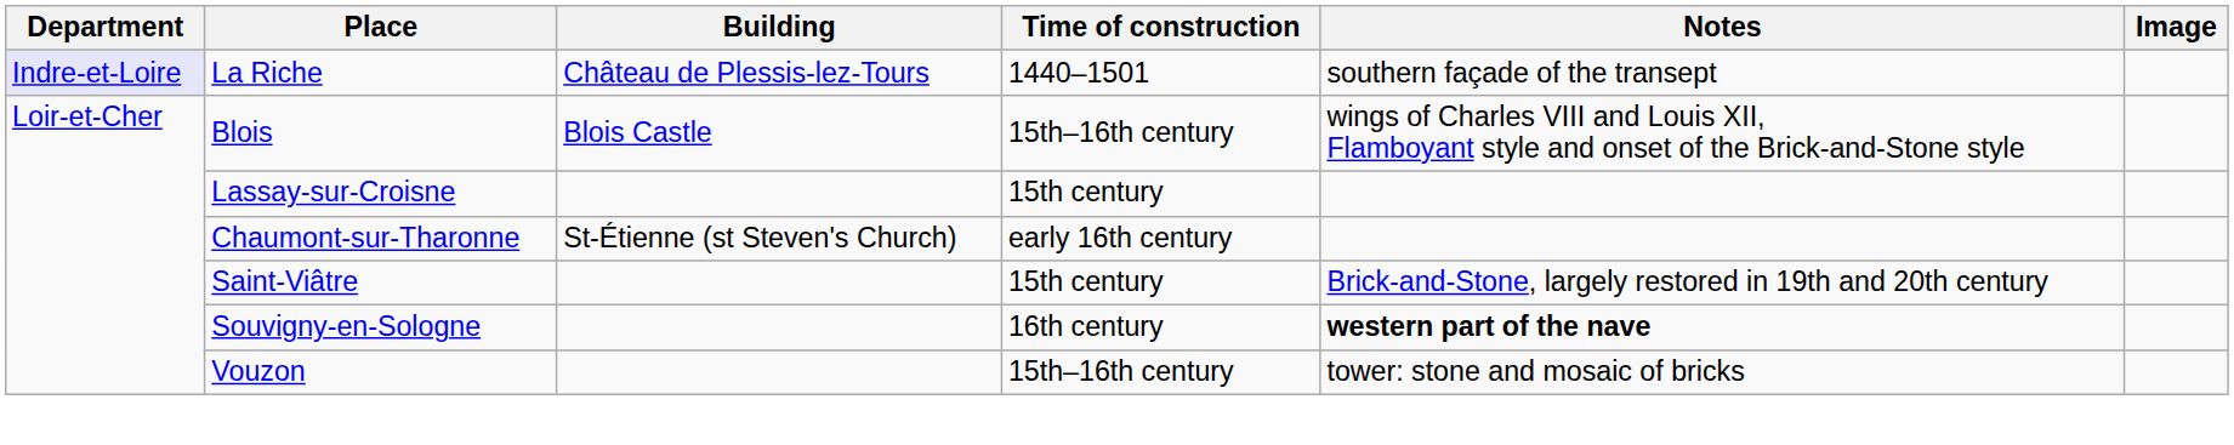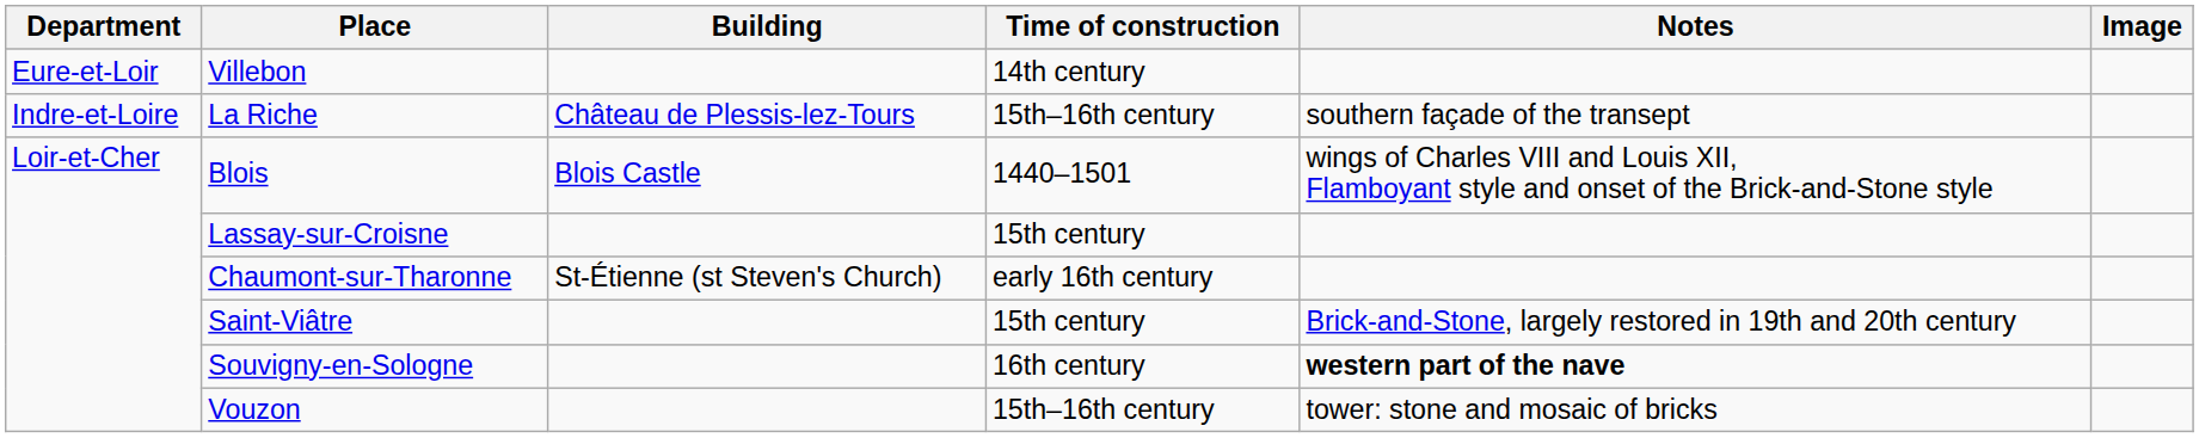+ row: Eure-et-Loir | Villebon | 14th century
La Riche | Department: lavender background -> no background
La Riche | Time of construction: 1440–1501 -> 15th–16th century
Blois | Time of construction: 15th–16th century -> 1440–1501
